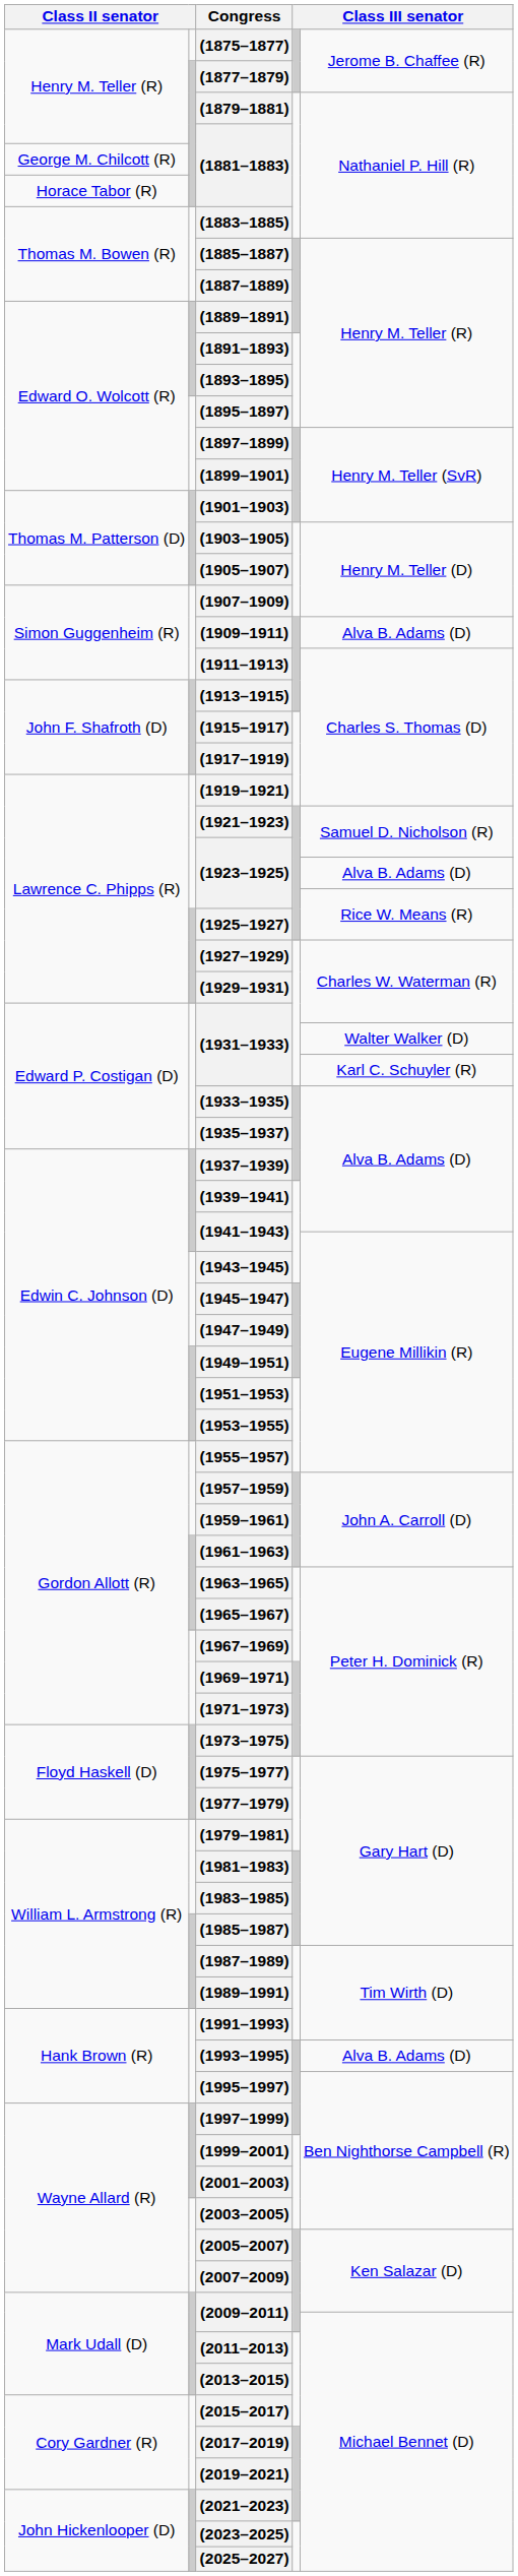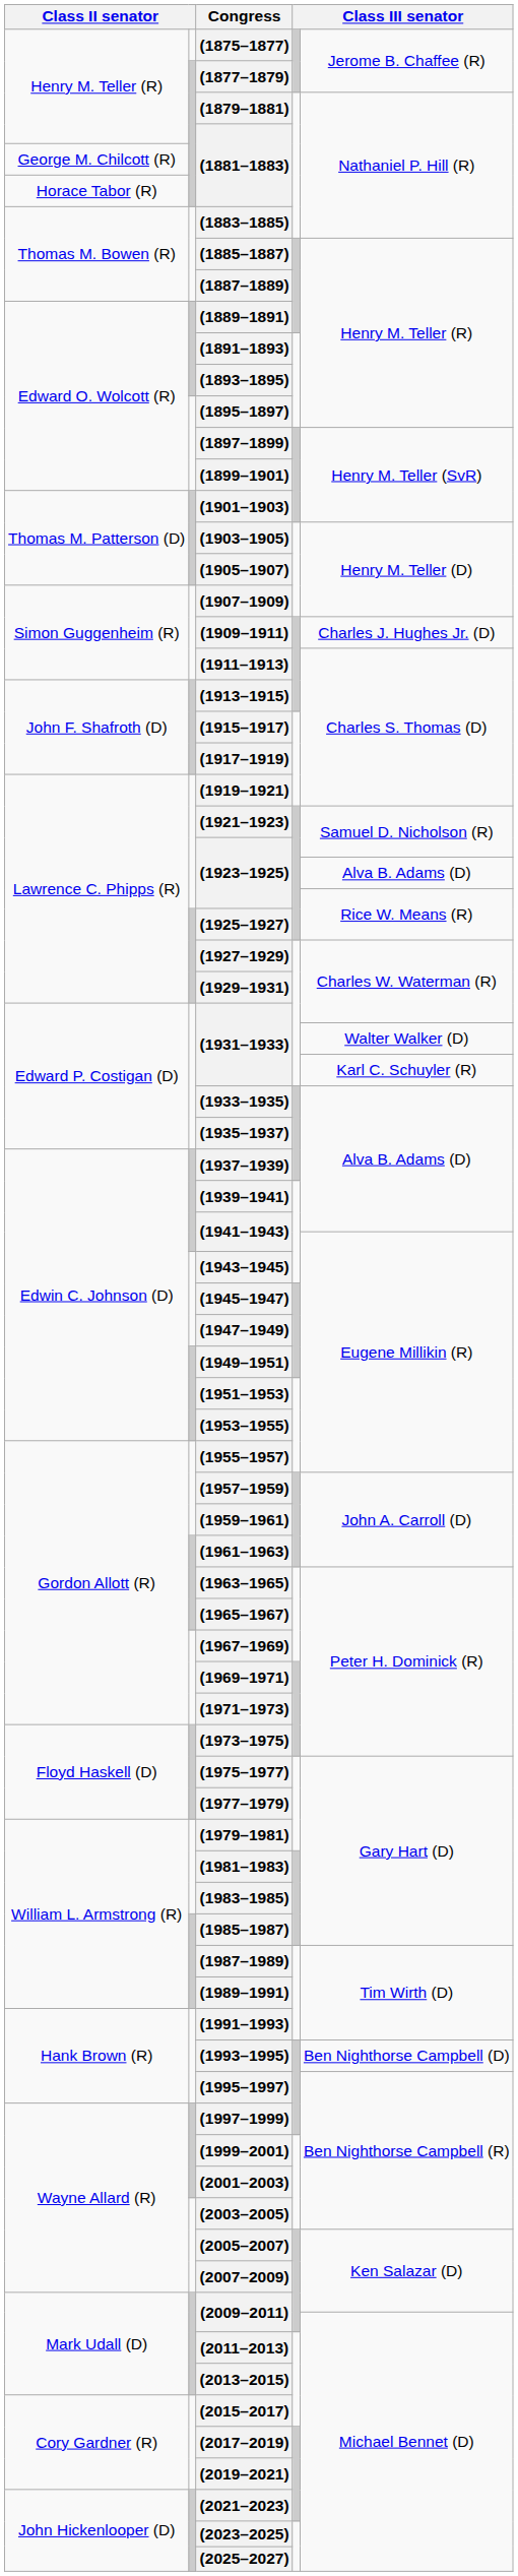(1909–1911) | column 5: Alva B. Adams (D) -> Charles J. Hughes Jr. (D)
(1993–1995) | column 5: Alva B. Adams (D) -> Ben Nighthorse Campbell (D)
